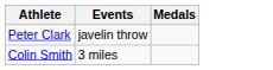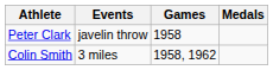+ column: Games | 1958 | 1958, 1962
